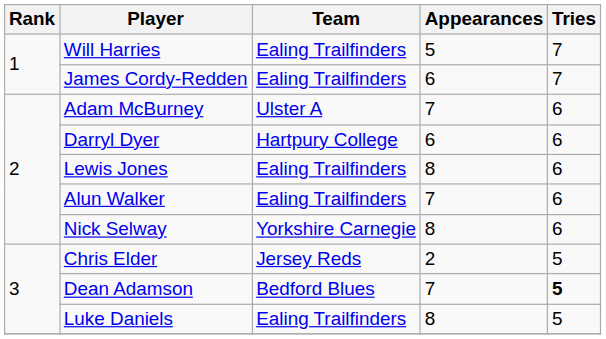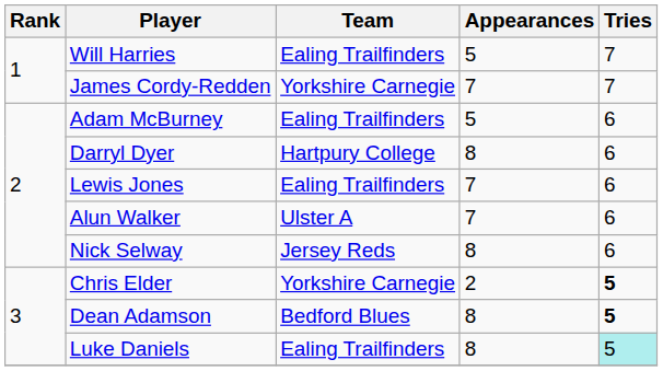James Cordy-Redden | Team: Ealing Trailfinders -> Yorkshire Carnegie
James Cordy-Redden | Appearances: 6 -> 7
Adam McBurney | Team: Ulster A -> Ealing Trailfinders
Adam McBurney | Appearances: 7 -> 5
Darryl Dyer | Appearances: 6 -> 8
Lewis Jones | Appearances: 8 -> 7
Alun Walker | Team: Ealing Trailfinders -> Ulster A
Nick Selway | Team: Yorkshire Carnegie -> Jersey Reds
Chris Elder | Team: Jersey Reds -> Yorkshire Carnegie
Chris Elder | Tries: normal -> bold
Dean Adamson | Appearances: 7 -> 8
Luke Daniels | Tries: no background -> paleturquoise background
